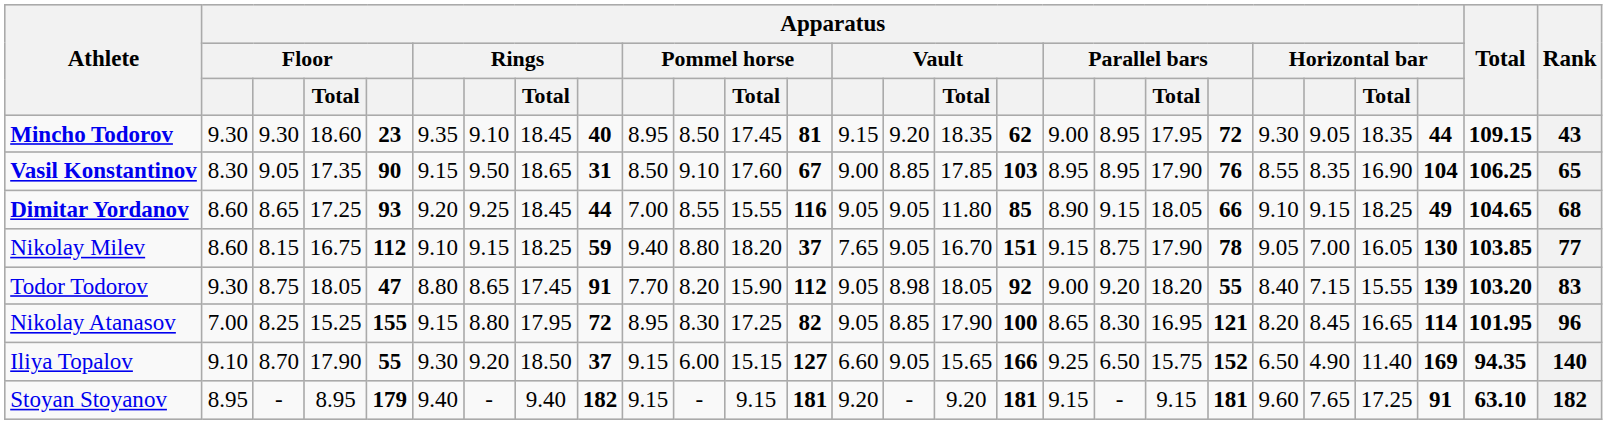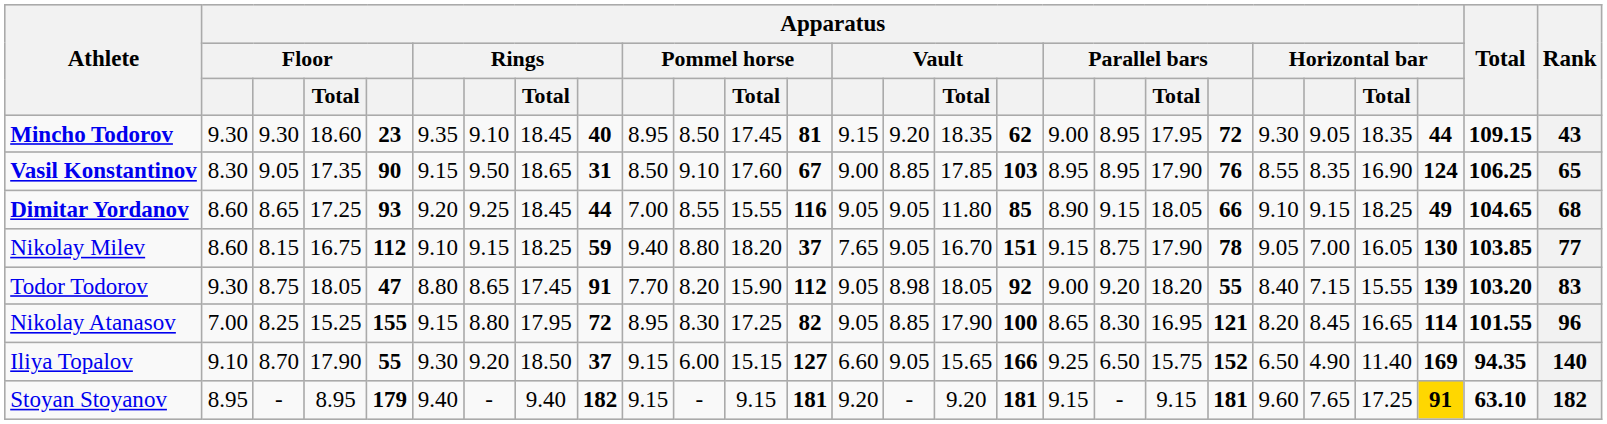Vasil Konstantinov | column 25: 104 -> 124
Nikolay Atanasov | Total: 101.95 -> 101.55
Stoyan Stoyanov | column 25: no background -> gold background
